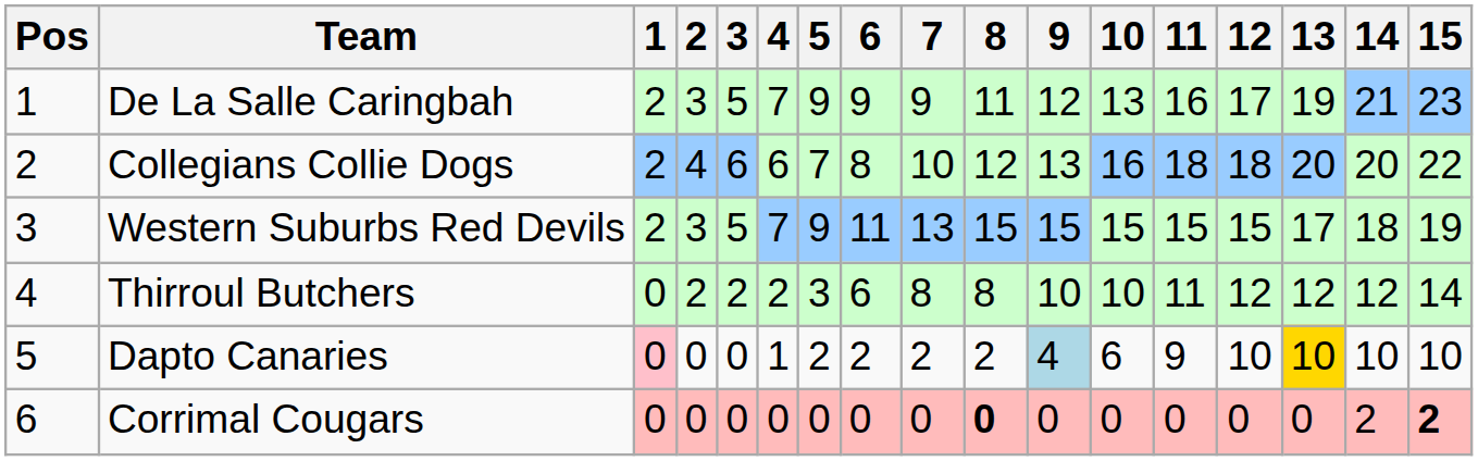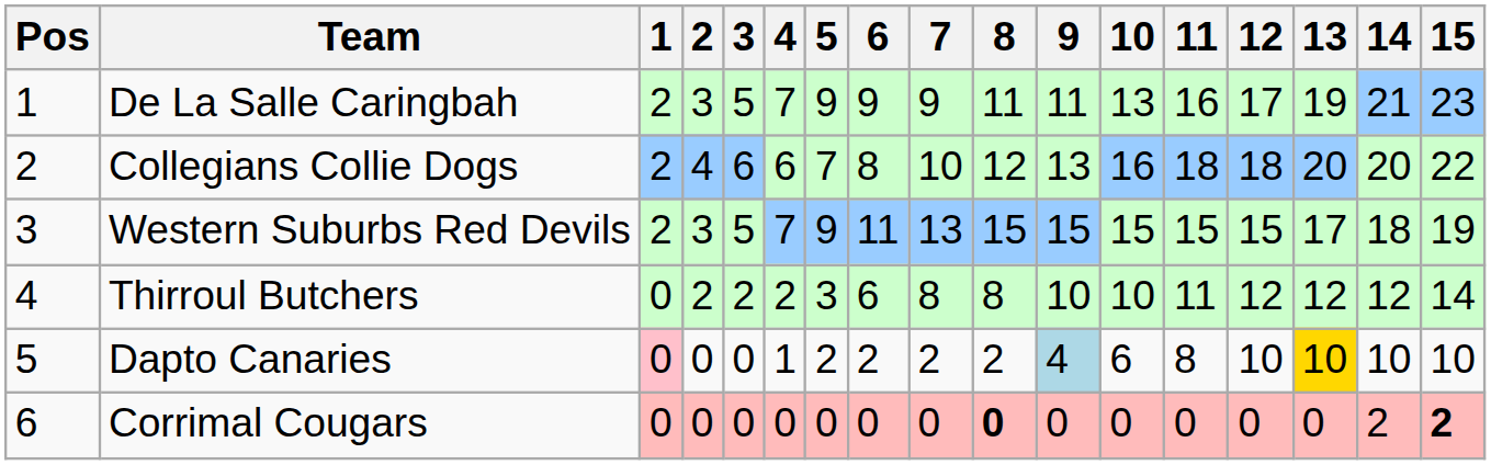De La Salle Caringbah | 9: 12 -> 11
Dapto Canaries | 11: 9 -> 8
